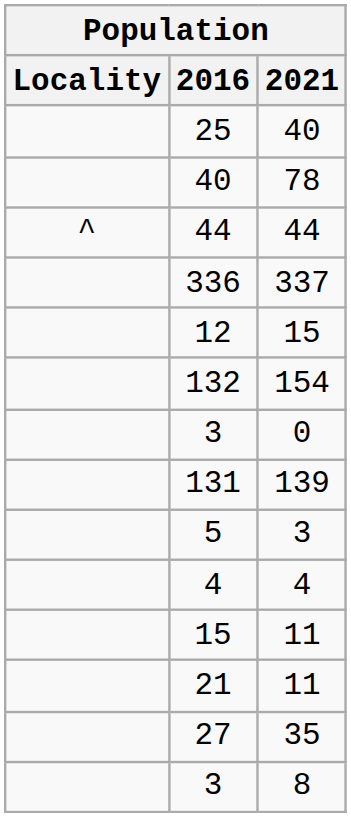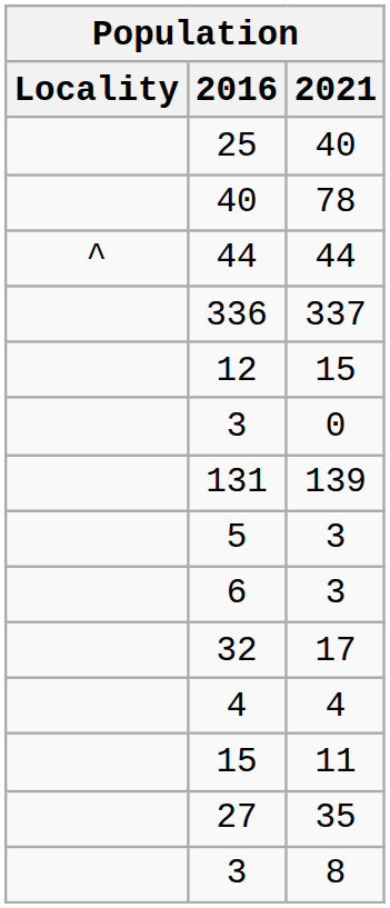- row: 132 | 154
+ row: 6 | 3
+ row: 32 | 17
- row: 21 | 11
